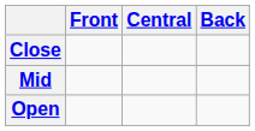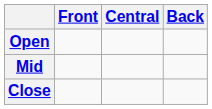rows swapped: Close <-> Open
